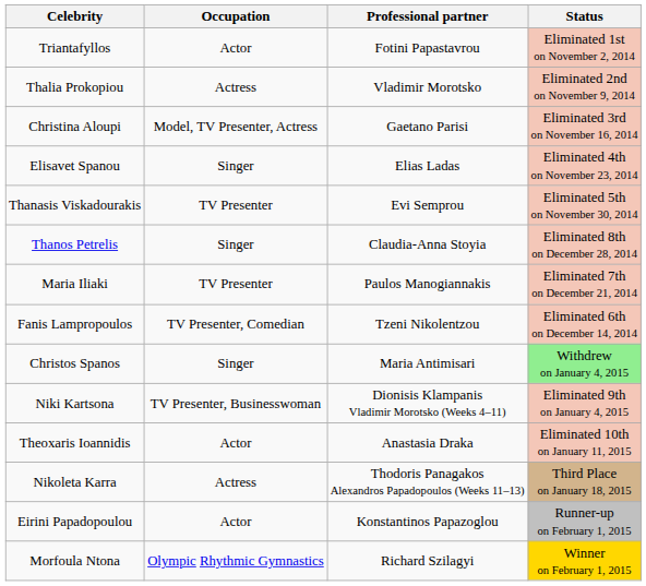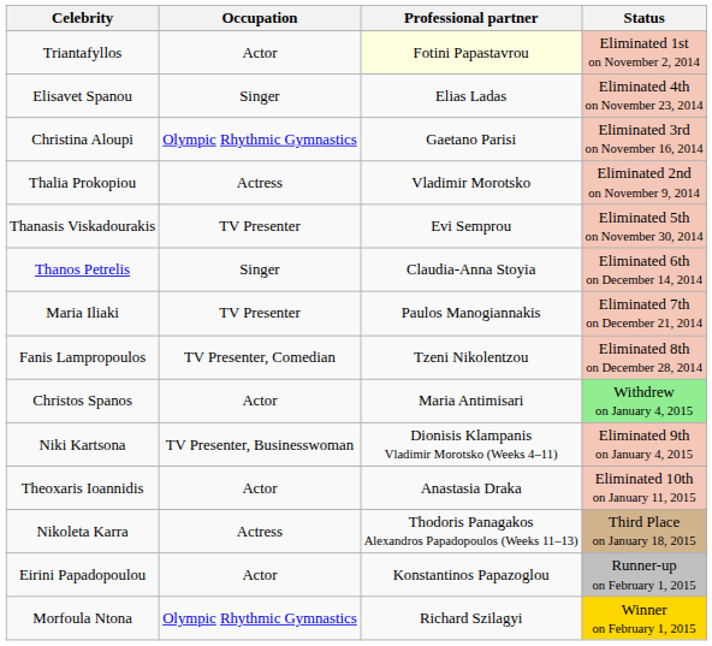Triantafyllos | Professional partner: no background -> lightyellow background
rows swapped: Thalia Prokopiou <-> Elisavet Spanou
Christina Aloupi | Occupation: Model, TV Presenter, Actress -> Olympic Rhythmic Gymnastics
Thanos Petrelis | Status: Eliminated 8th on December 28, 2014 -> Eliminated 6th on December 14, 2014
Fanis Lampropoulos | Status: Eliminated 6th on December 14, 2014 -> Eliminated 8th on December 28, 2014
Christos Spanos | Occupation: Singer -> Actor
